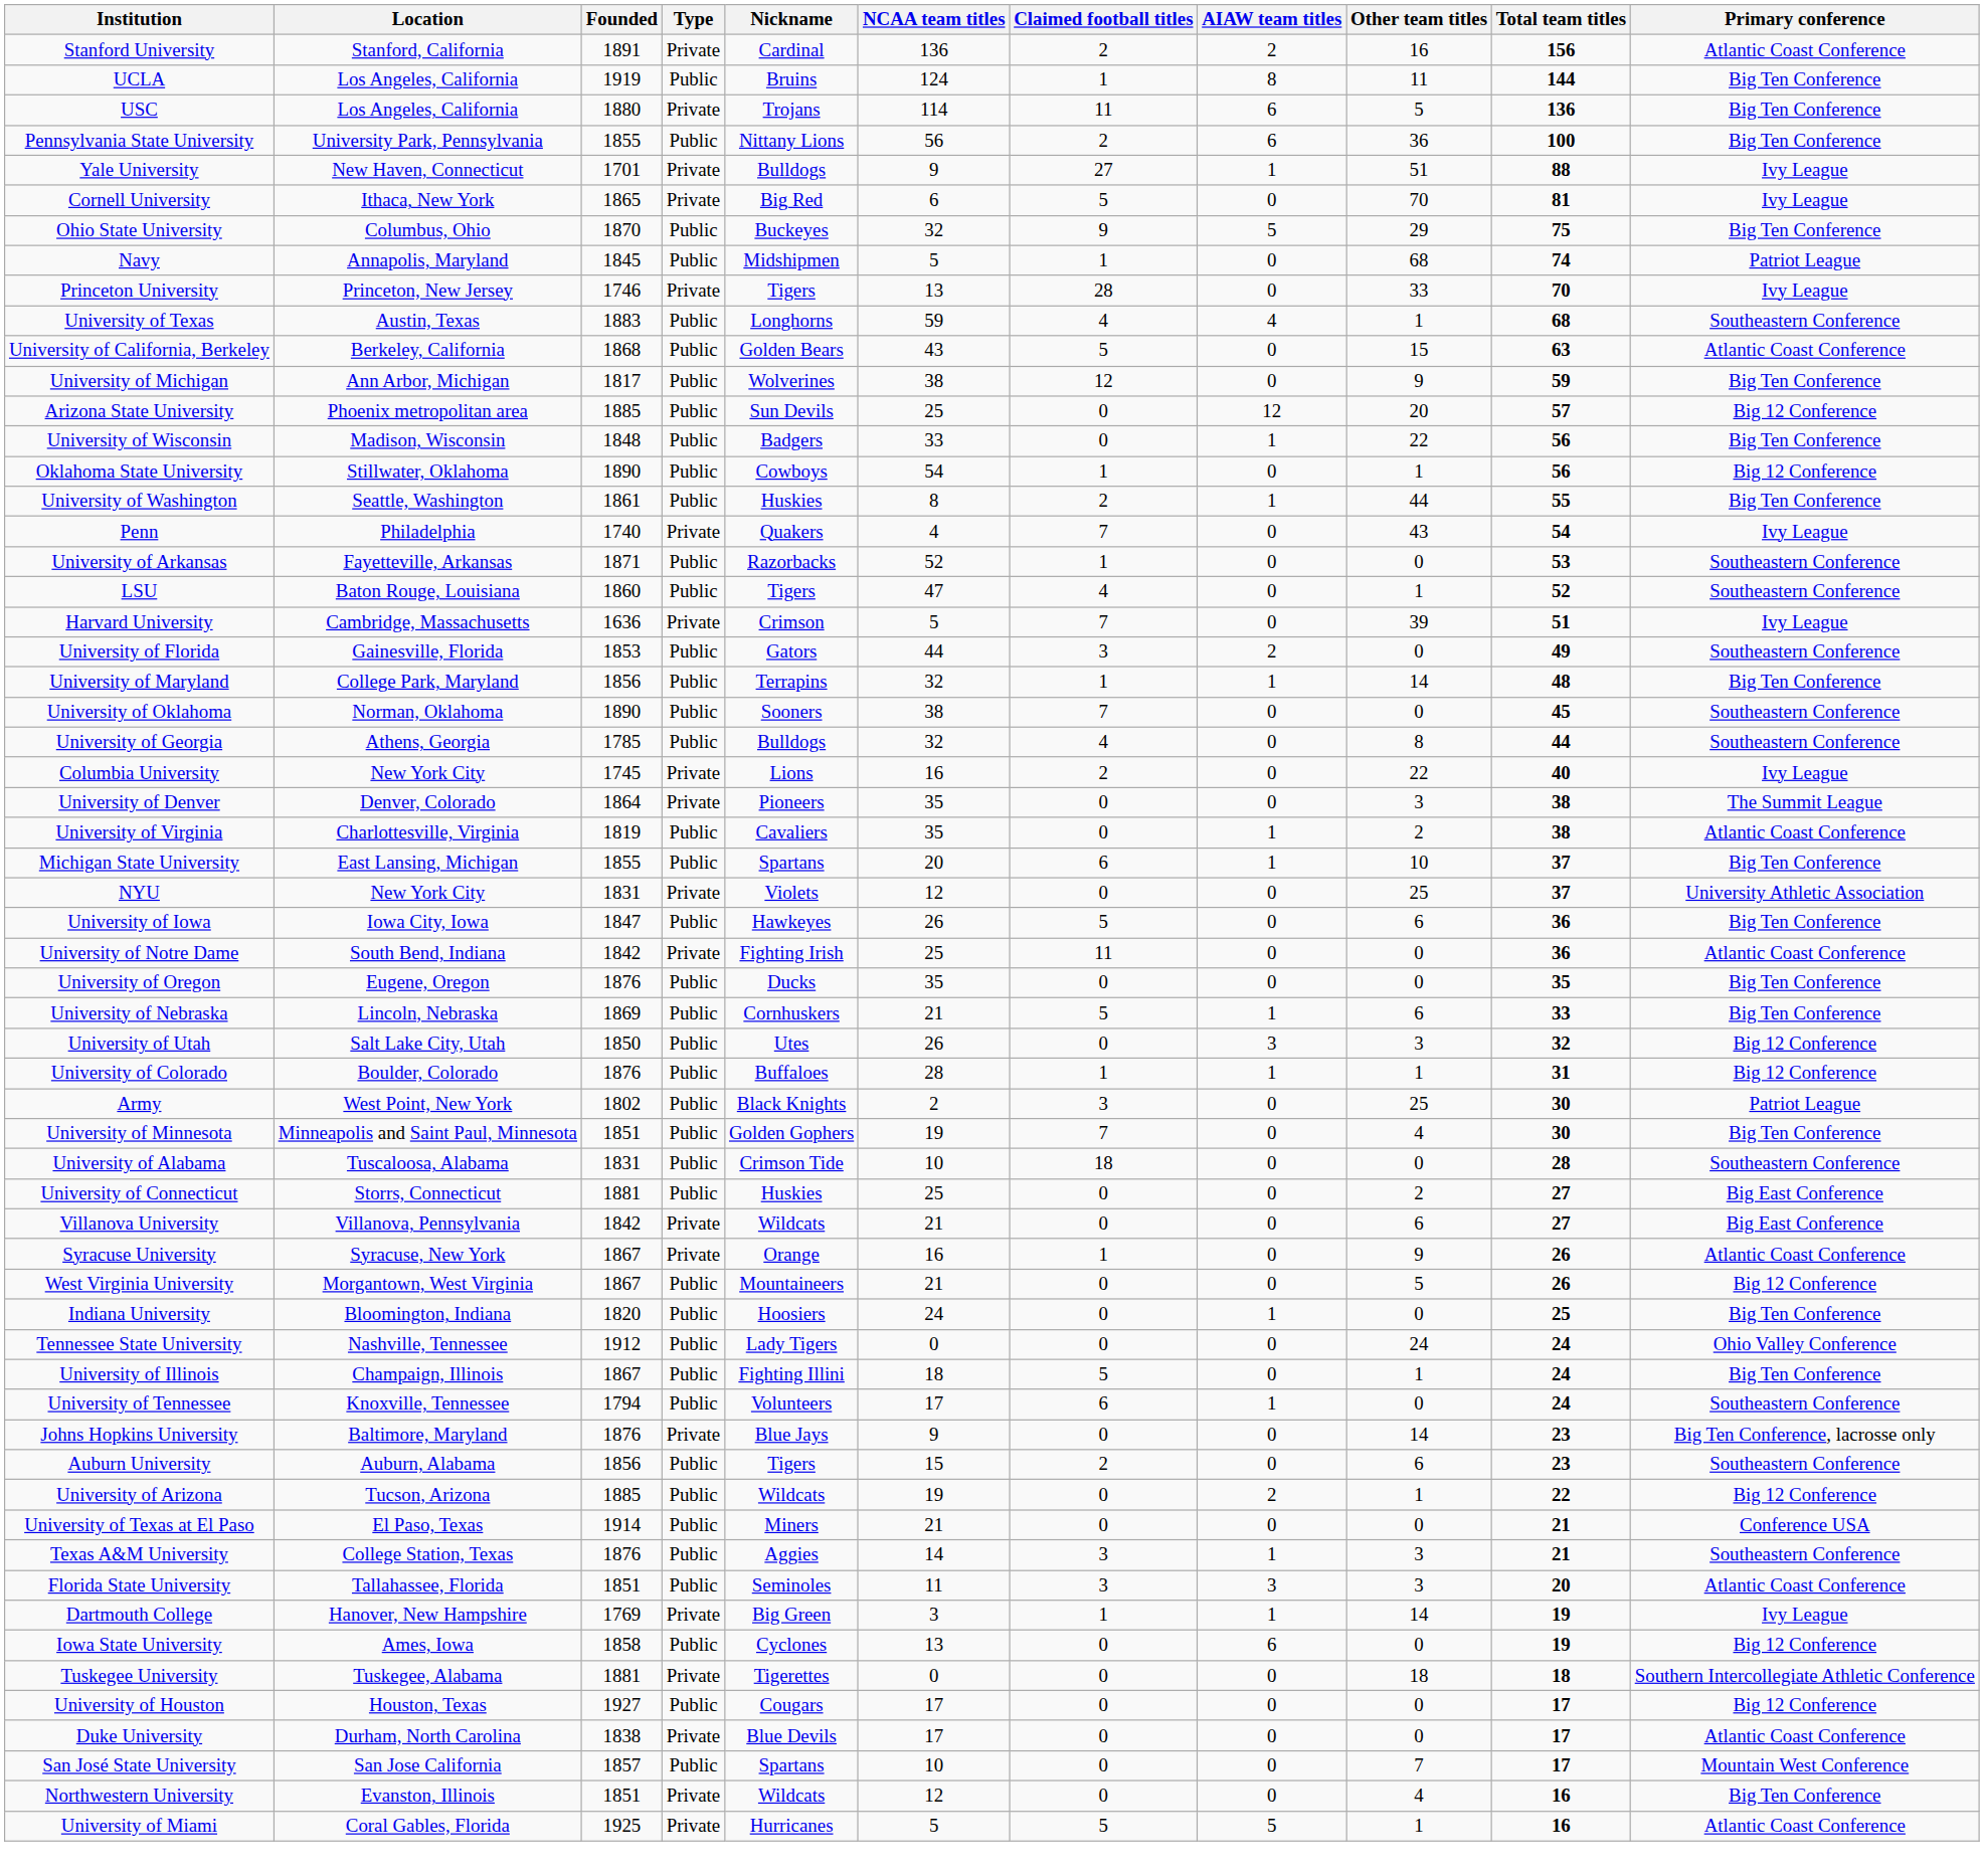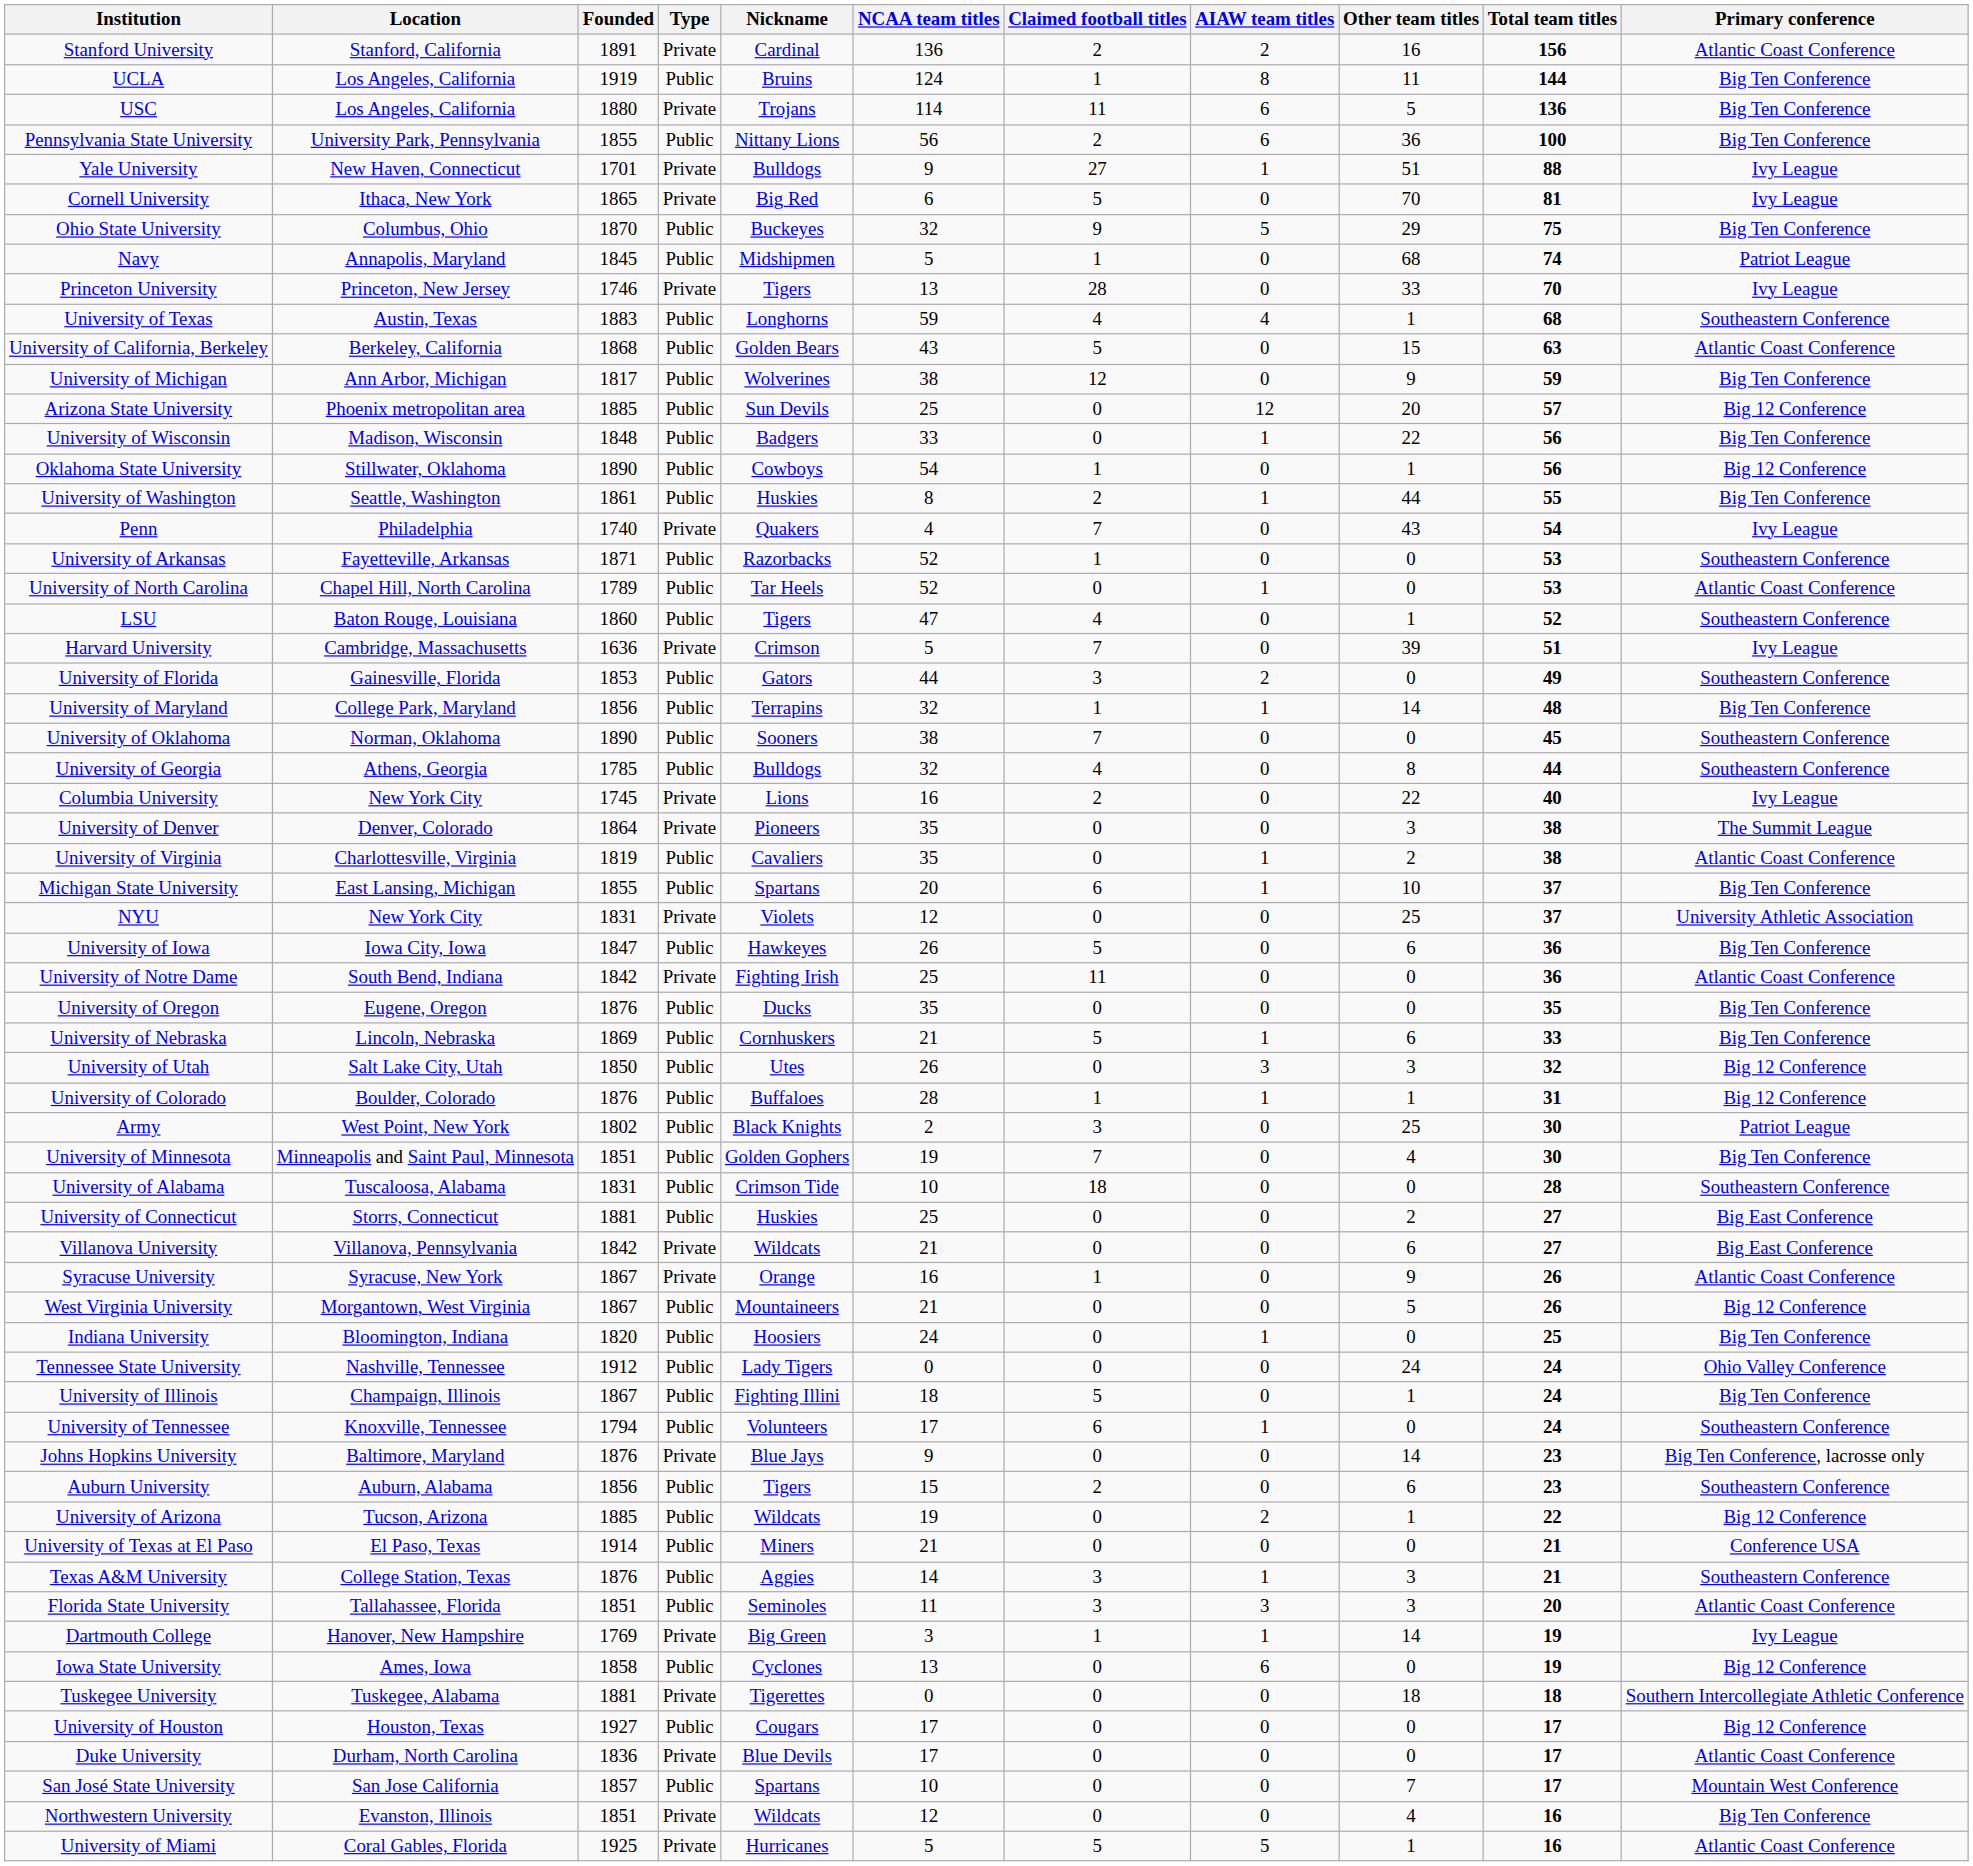+ row: University of North Carolina | Chapel Hill, North Carolina | 1789 | Public | Tar Heels | 52 | 0 | 1 | 0 | 53 | Atlantic Coast Conference
Duke University | Founded: 1838 -> 1836
